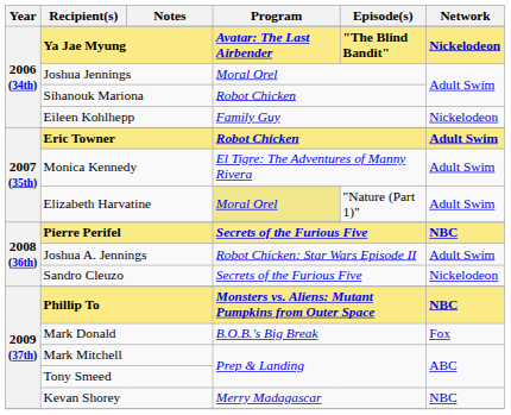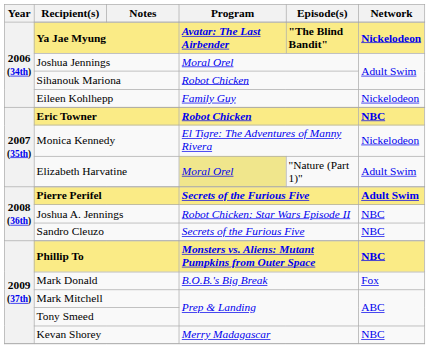Eric Towner | Network: Adult Swim -> NBC
Monica Kennedy | Network: Adult Swim -> Nickelodeon
Pierre Perifel | Network: NBC -> Adult Swim
Joshua A. Jennings | Network: Adult Swim -> NBC
Sandro Cleuzo | Network: Nickelodeon -> NBC
